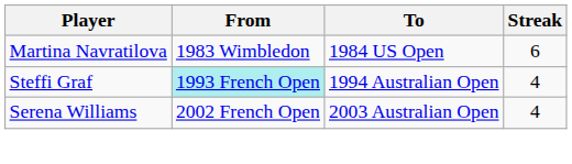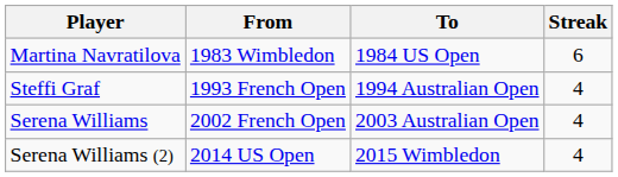Steffi Graf | From: paleturquoise background -> no background
+ row: Serena Williams (2) | 2014 US Open | 2015 Wimbledon | 4
